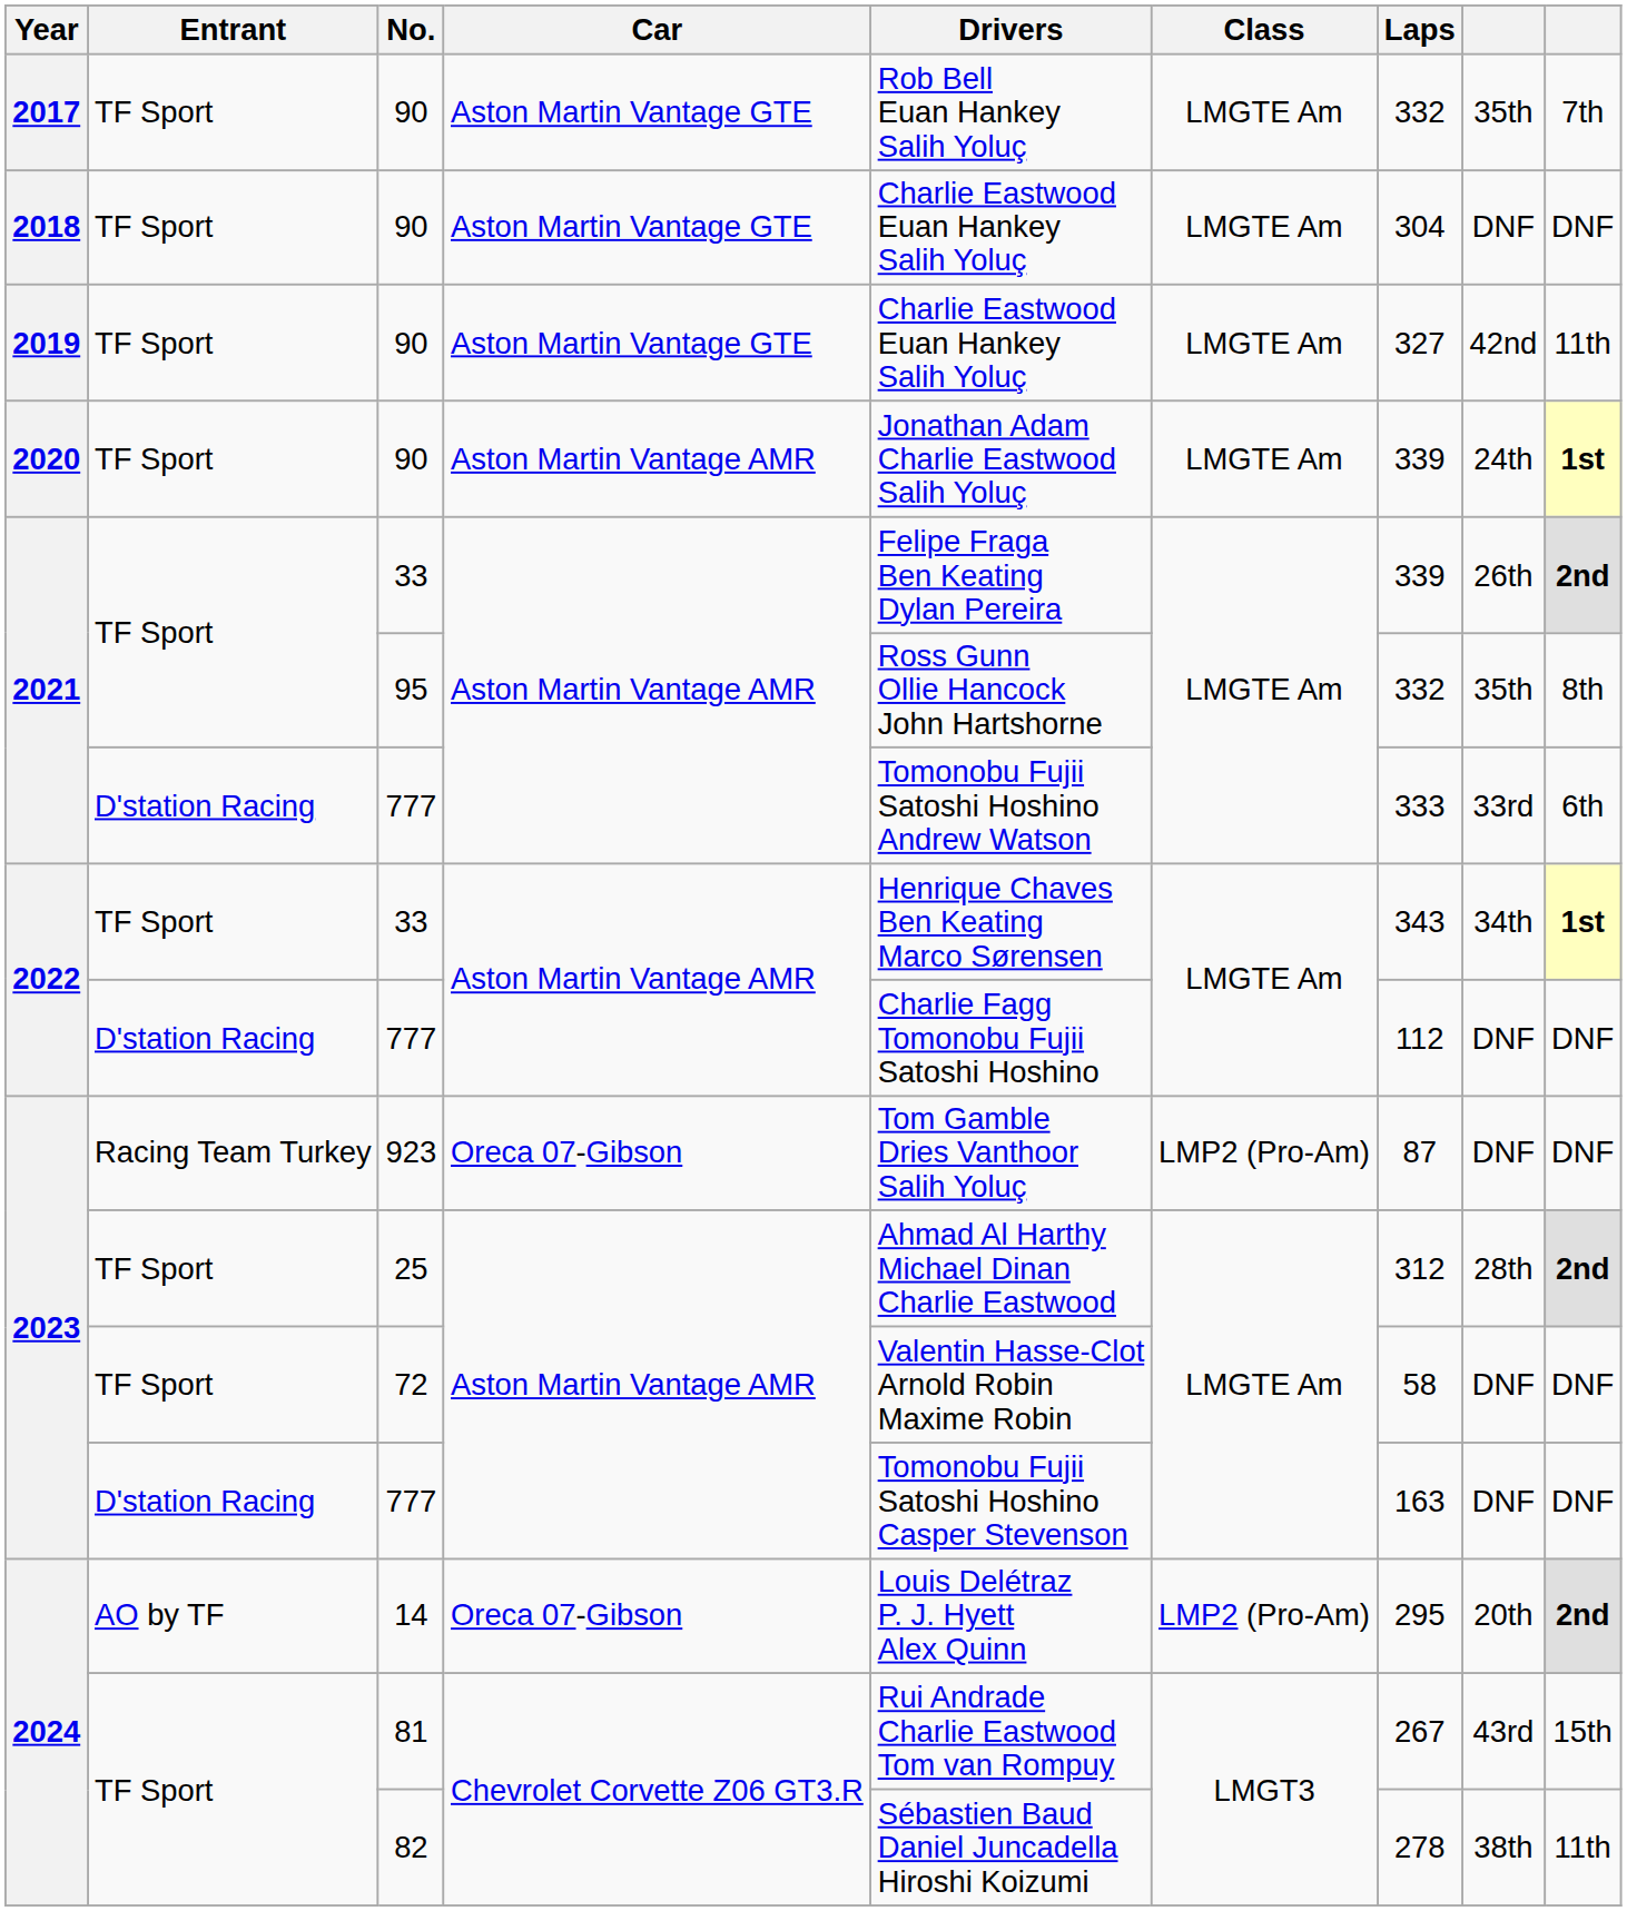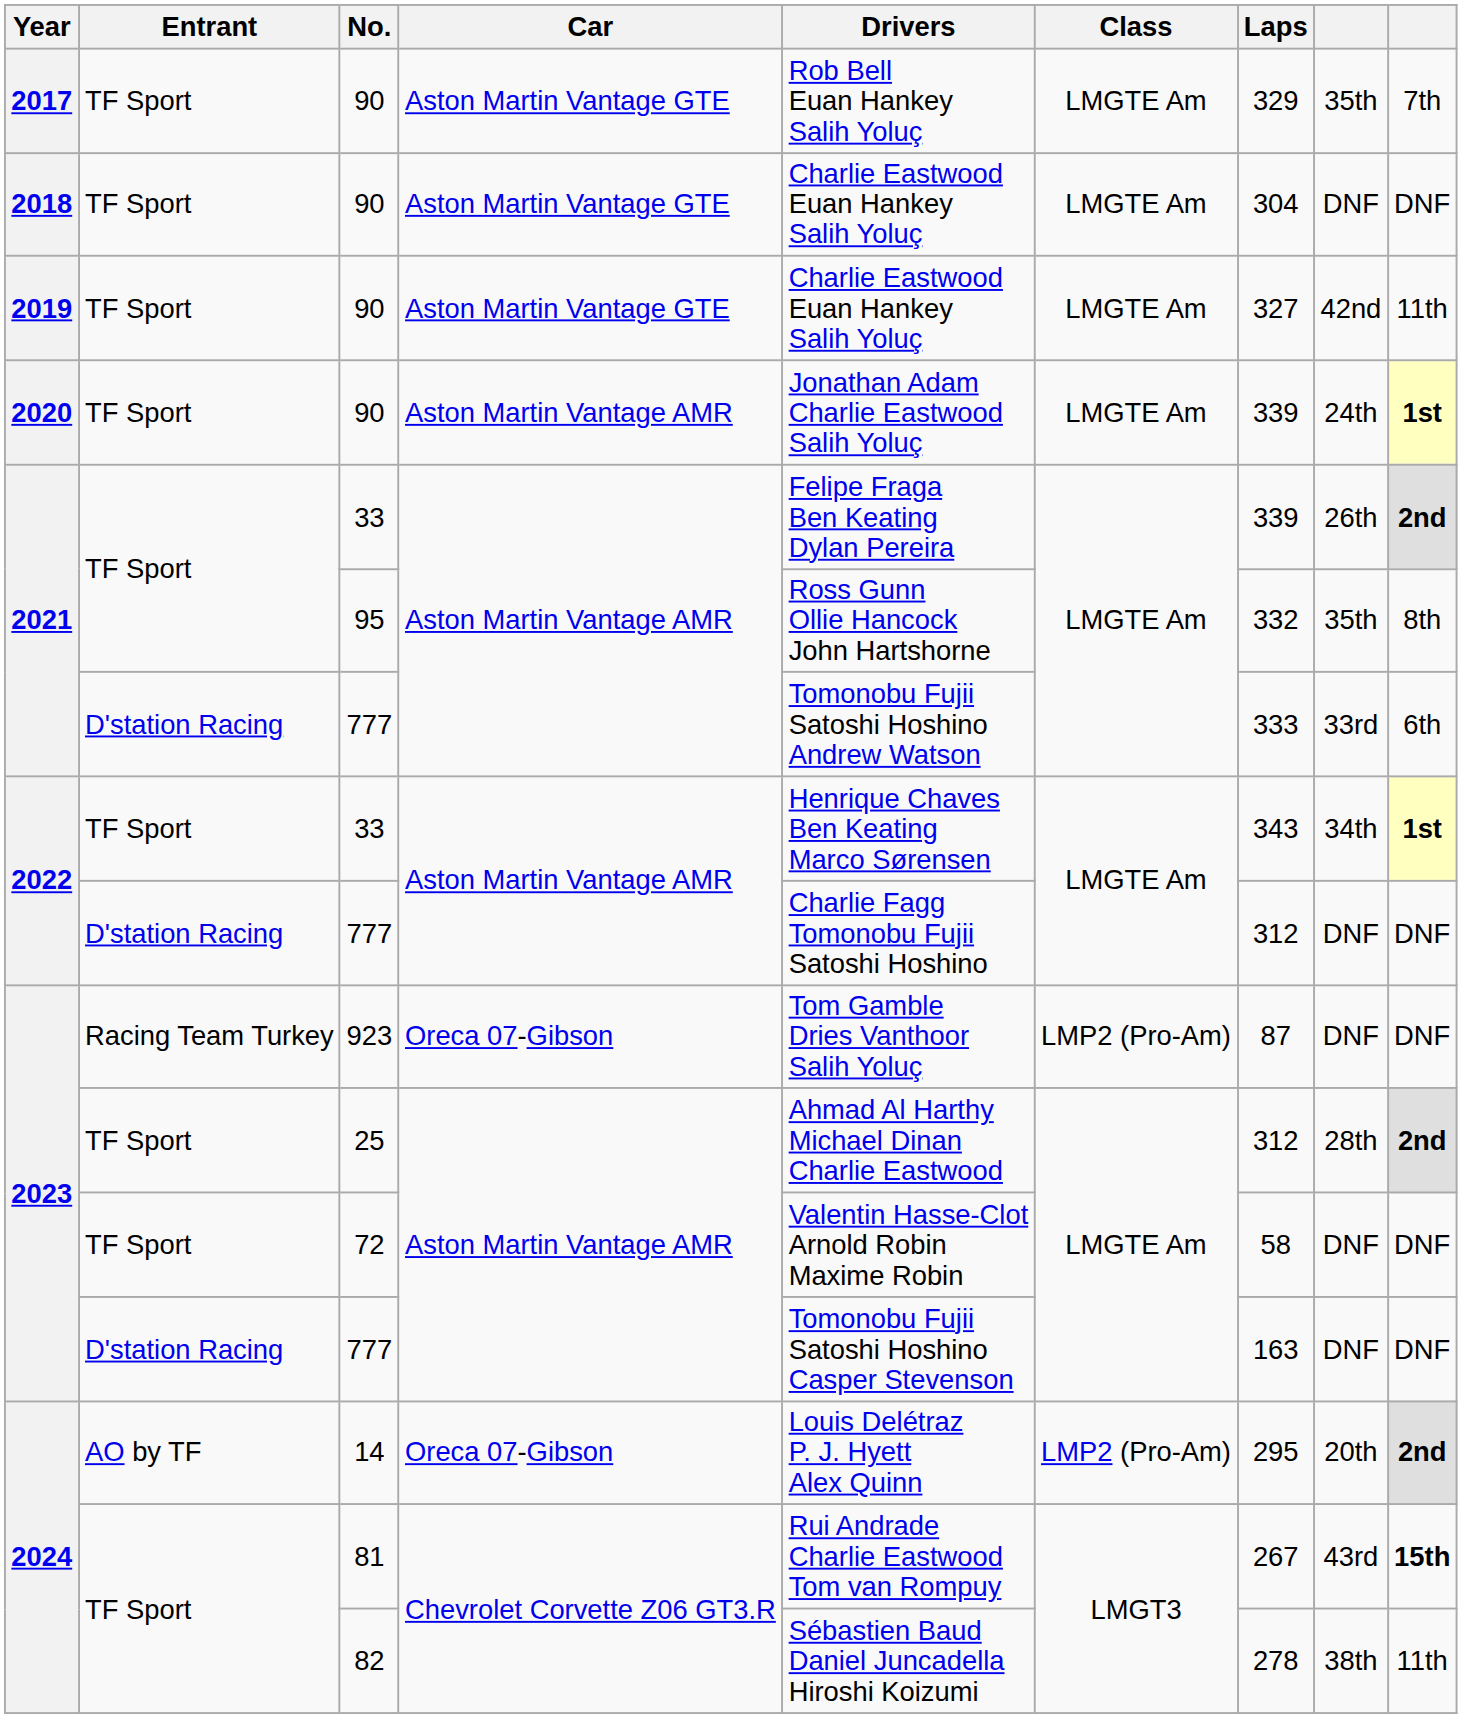2017 / 90 | Laps: 332 -> 329
2022 / 777 | Laps: 112 -> 312
81 | column 9: normal -> bold
